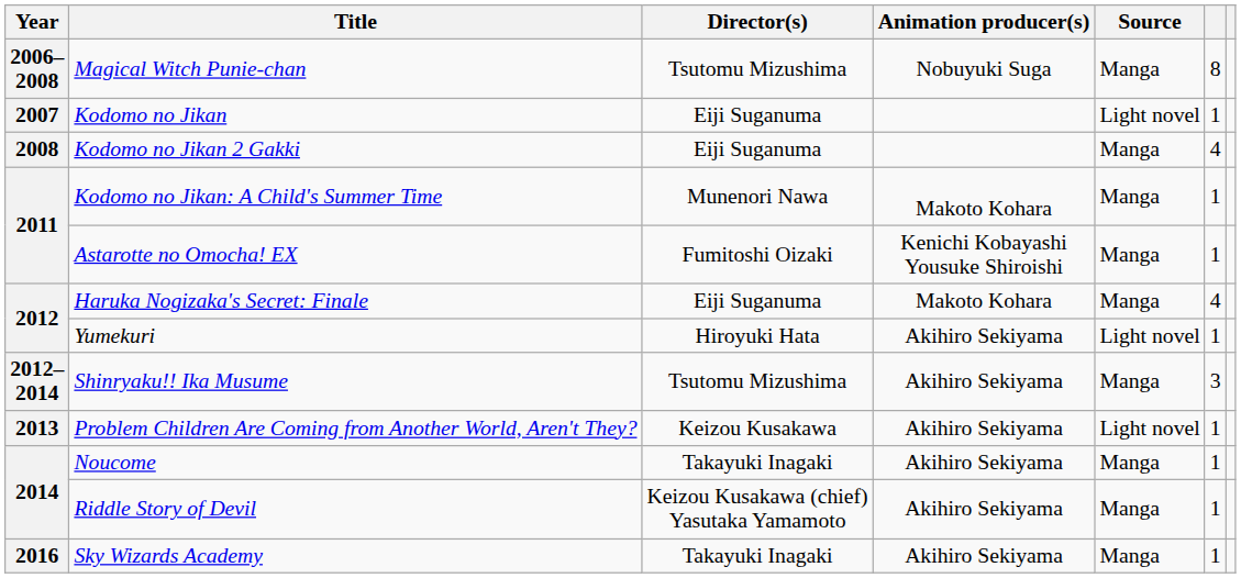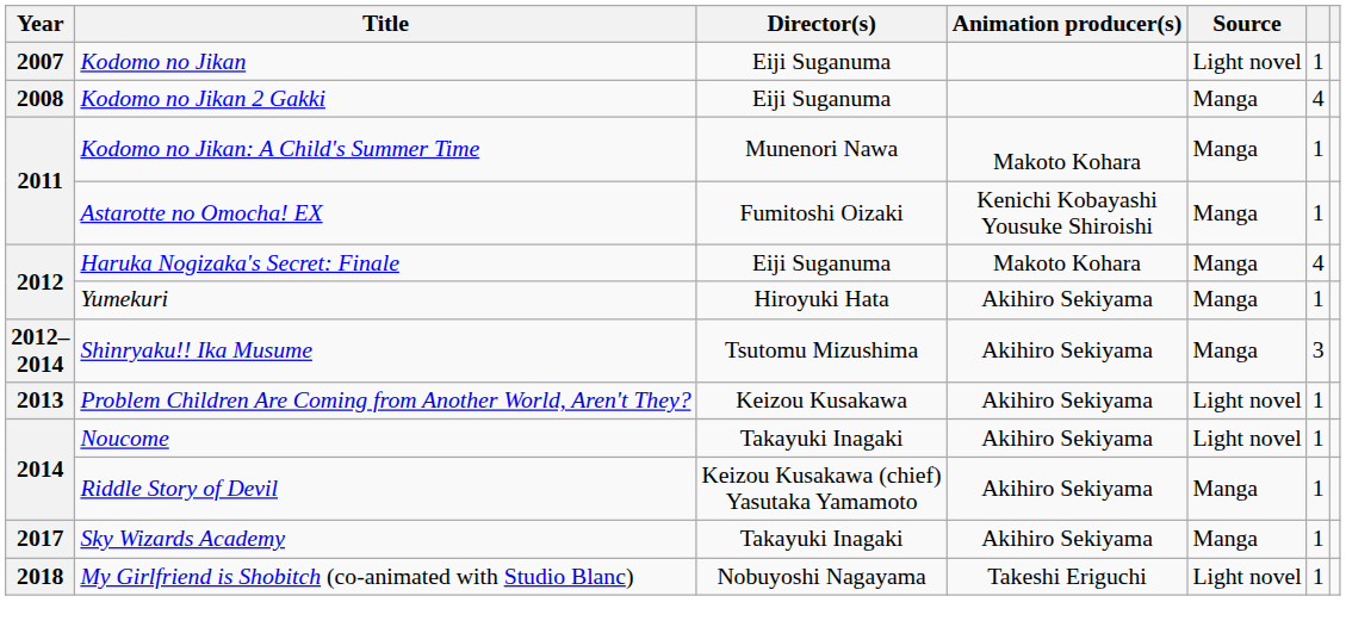- row: 2006–2008 | Magical Witch Punie-chan | Tsutomu Mizushima | Nobuyuki Suga | Manga | 8
Yumekuri | Source: Light novel -> Manga
Noucome | Source: Manga -> Light novel
Sky Wizards Academy | Year: 2016 -> 2017
+ row: 2018 | My Girlfriend is Shobitch (co-animated with Studio Blanc) | Nobuyoshi Nagayama | Takeshi Eriguchi | Light novel | 1
